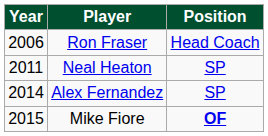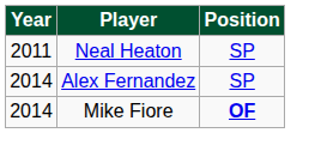- row: 2006 | Ron Fraser | Head Coach
Mike Fiore | Year: 2015 -> 2014
